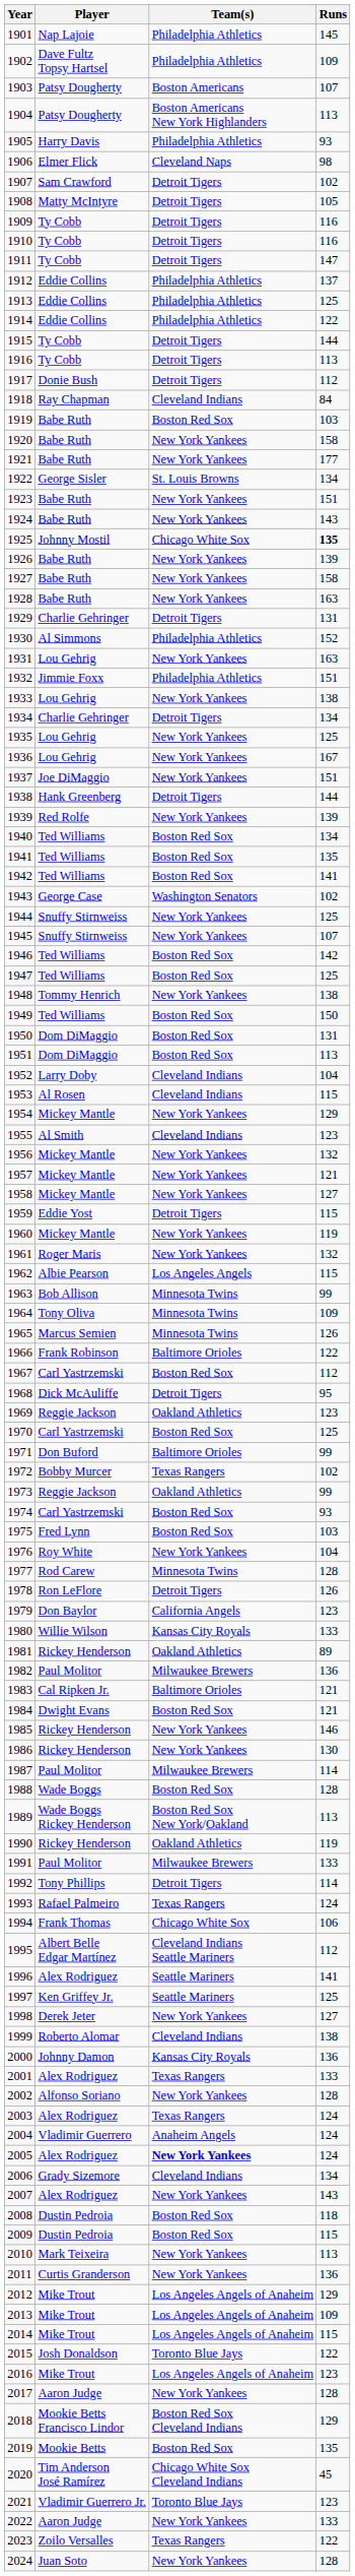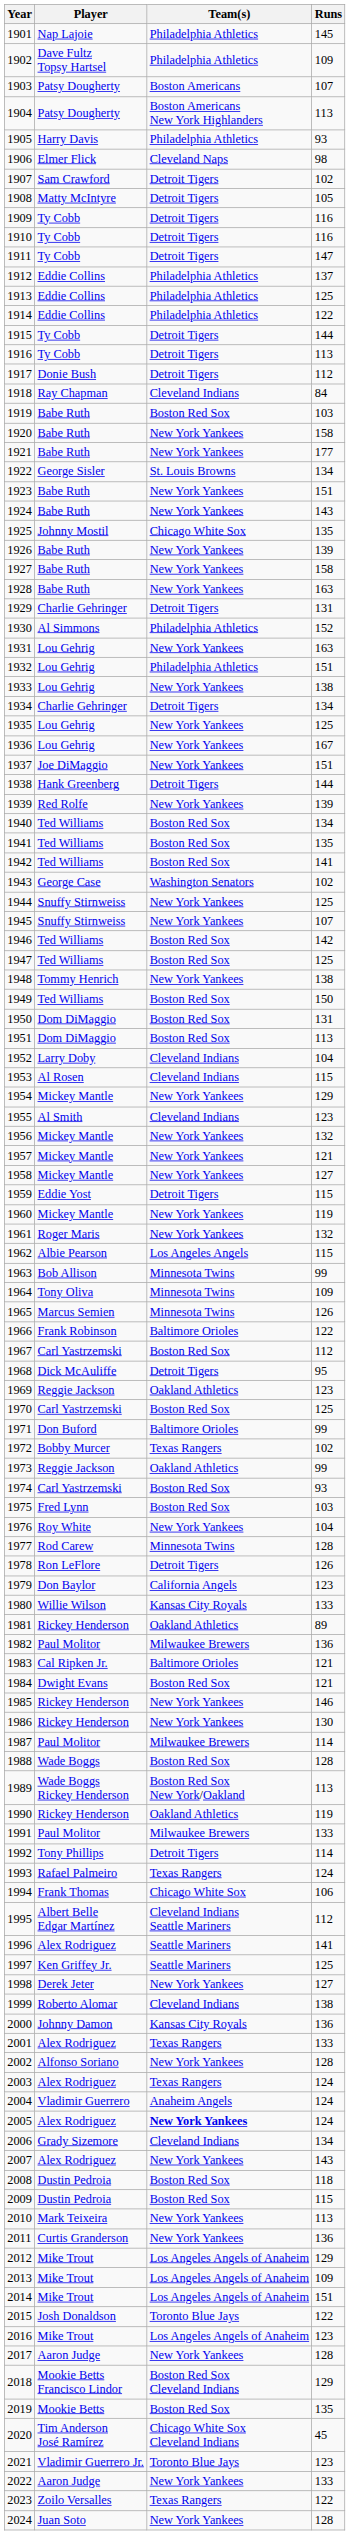1925 | Runs: bold -> normal
1932 | Player: Jimmie Foxx -> Lou Gehrig
2014 | Runs: 115 -> 151
